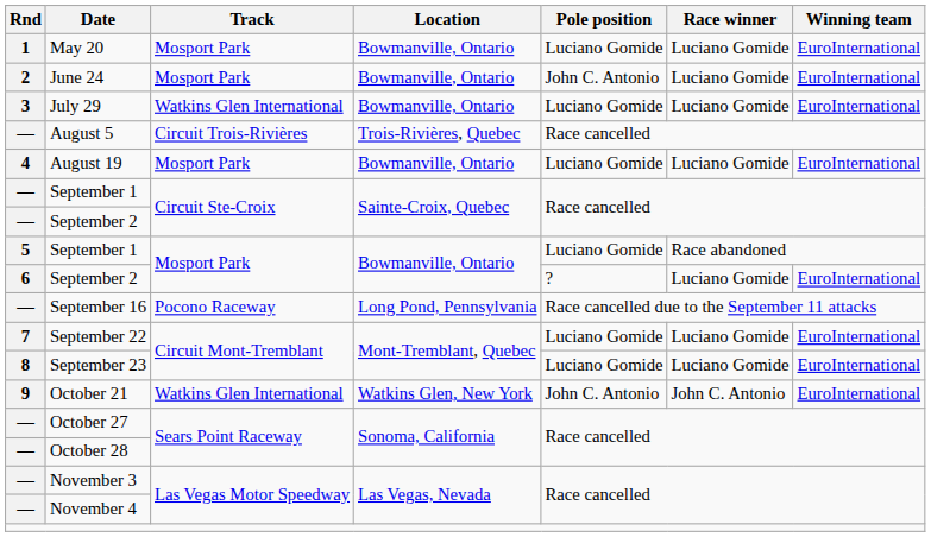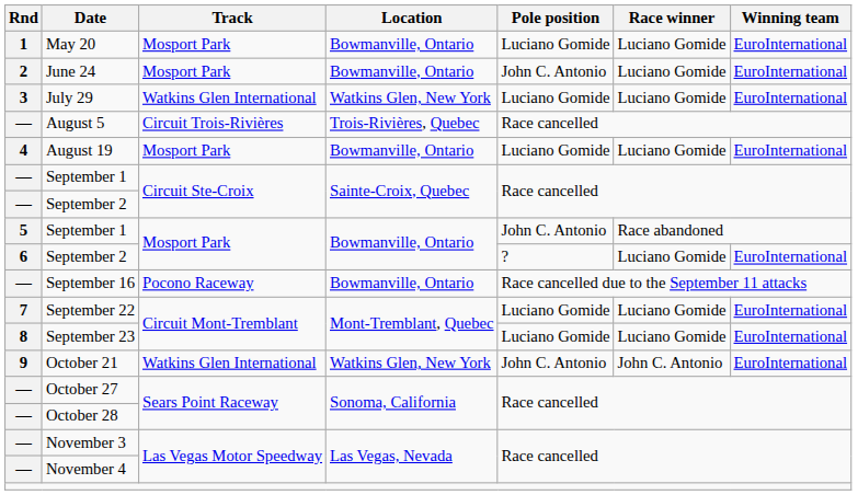July 29 | Location: Bowmanville, Ontario -> Watkins Glen, New York
5 / September 1 | Pole position: Luciano Gomide -> John C. Antonio
September 16 | Location: Long Pond, Pennsylvania -> Bowmanville, Ontario
